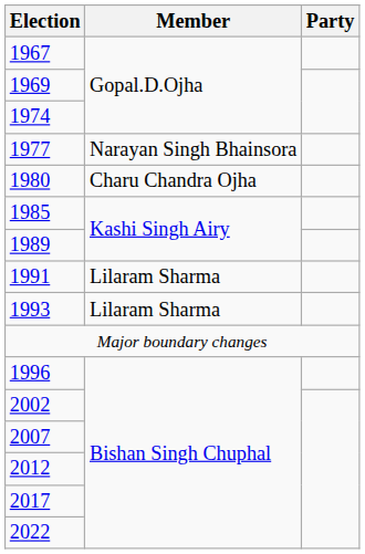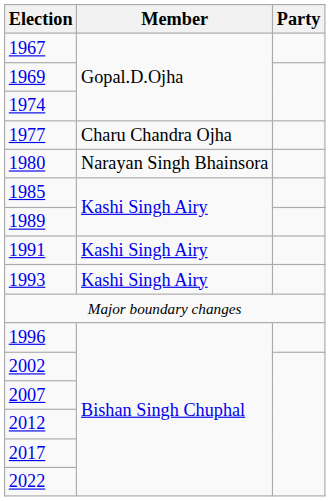1977 | Member: Narayan Singh Bhainsora -> Charu Chandra Ojha
1980 | Member: Charu Chandra Ojha -> Narayan Singh Bhainsora
1991 | Member: Lilaram Sharma -> Kashi Singh Airy
1993 | Member: Lilaram Sharma -> Kashi Singh Airy
